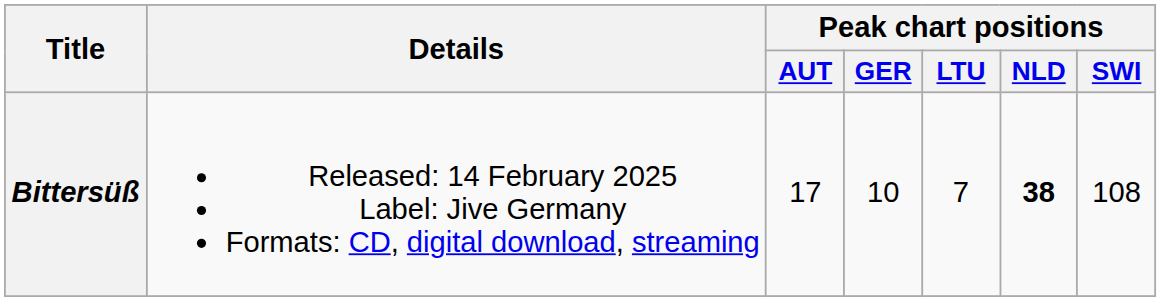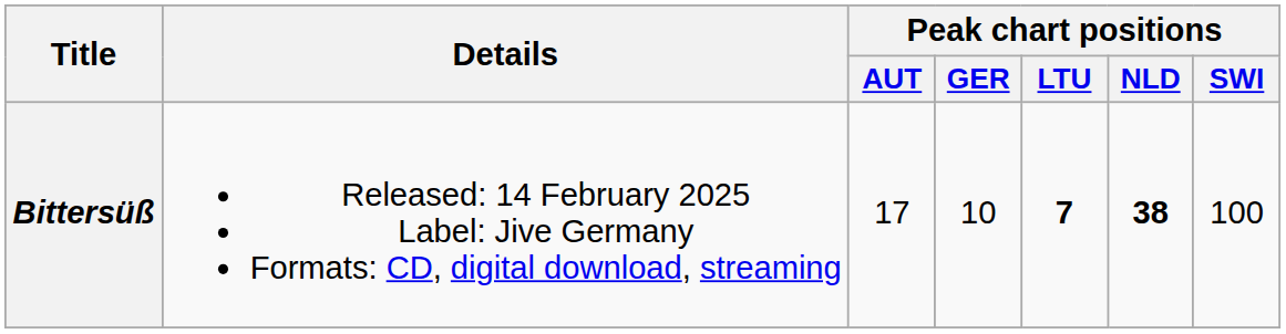Bittersüß | Peak chart positions / LTU: normal -> bold
Bittersüß | Peak chart positions / SWI: 108 -> 100
